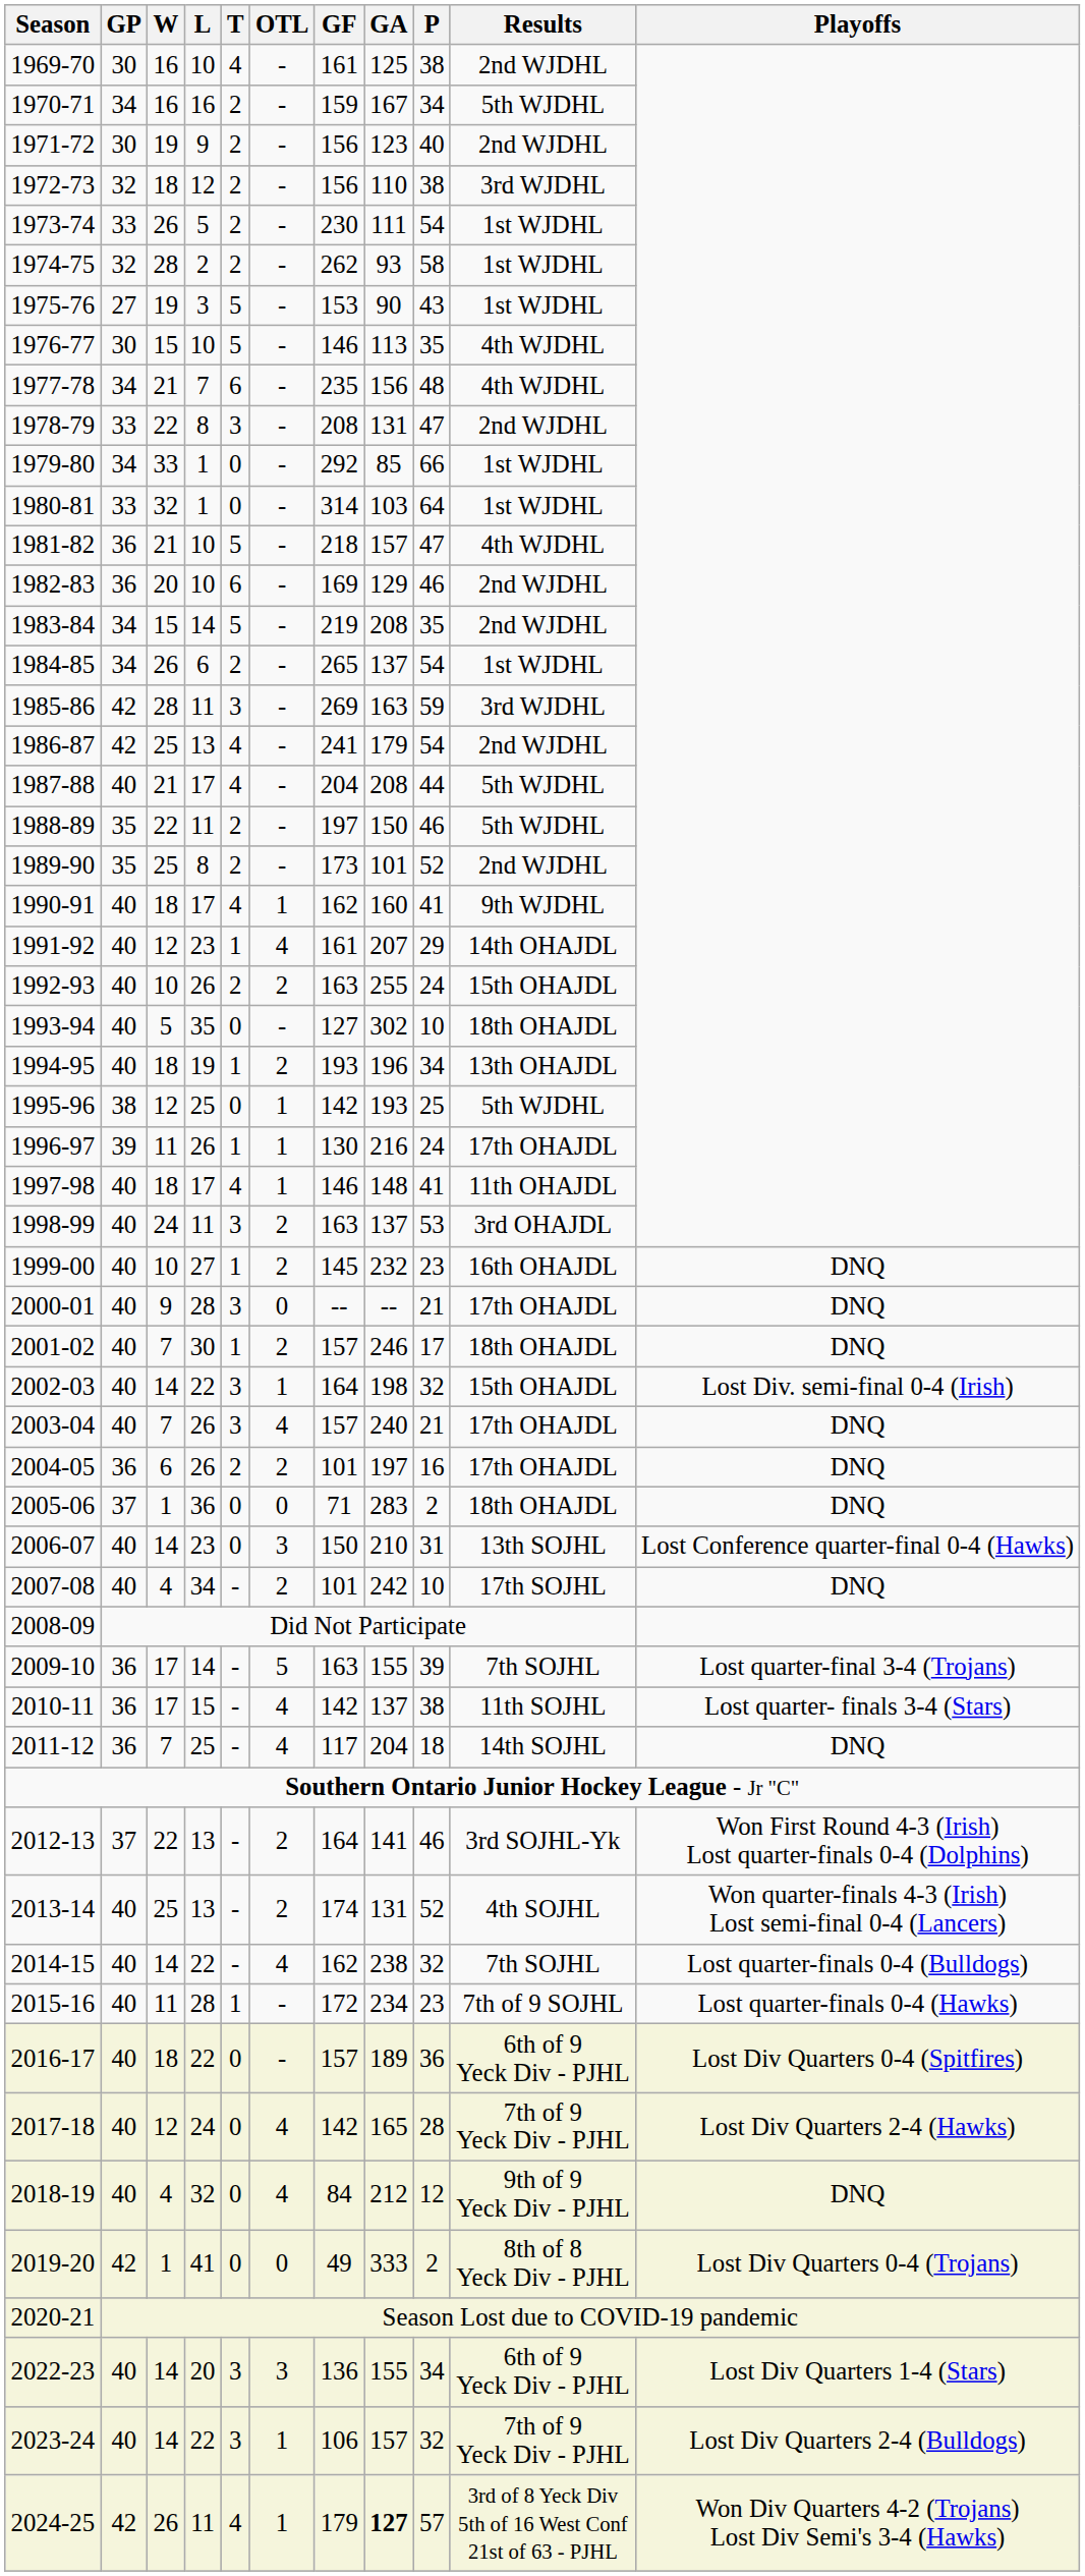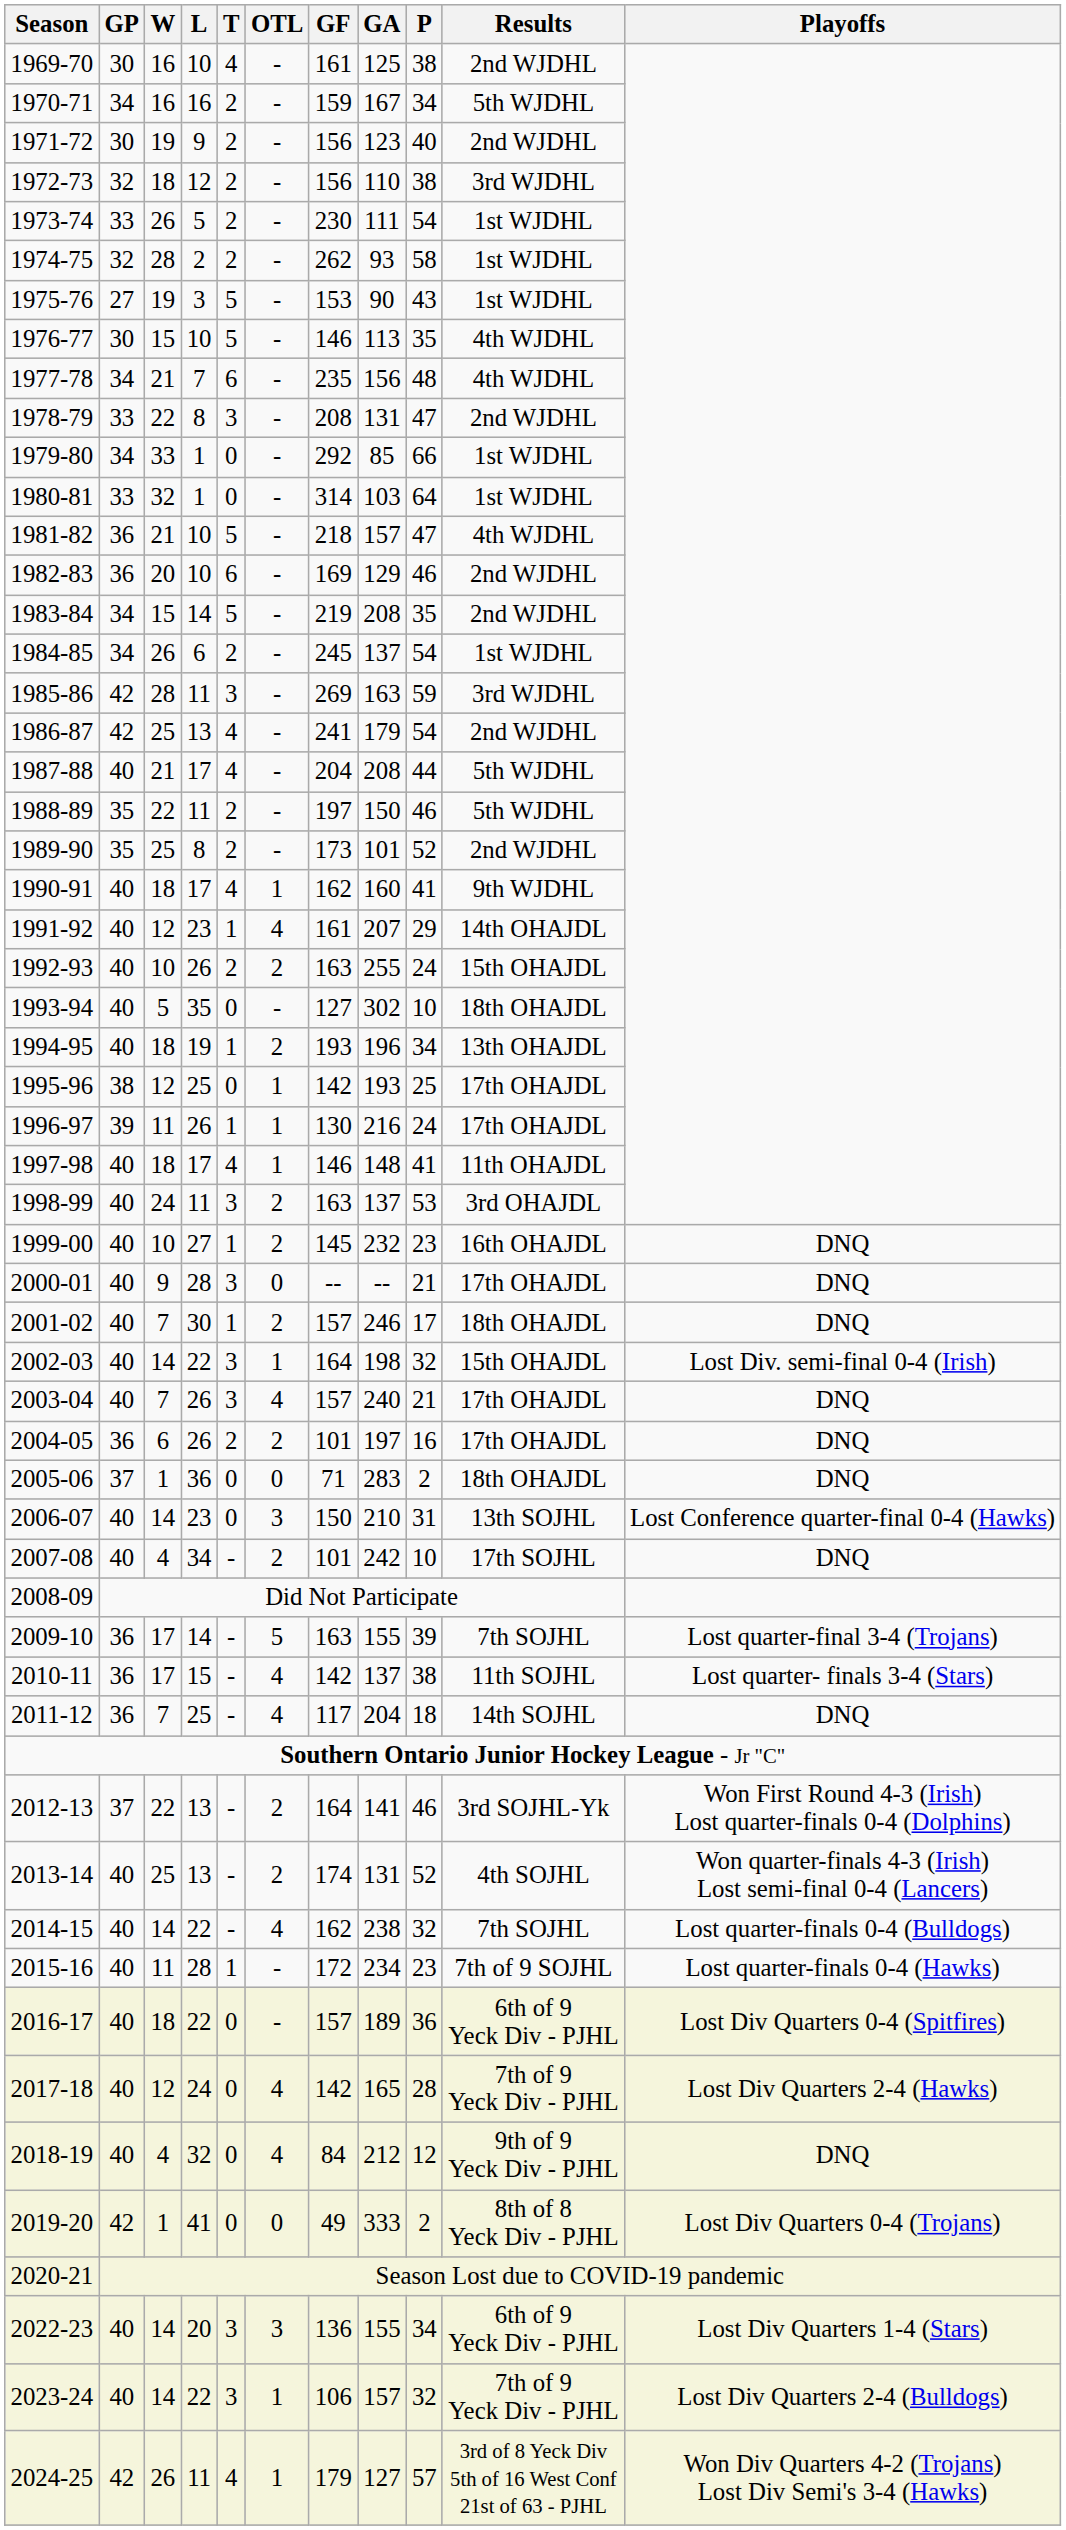1984-85 | GF: 265 -> 245
1995-96 | Results: 5th WJDHL -> 17th OHAJDL
2024-25 | GA: bold -> normal
